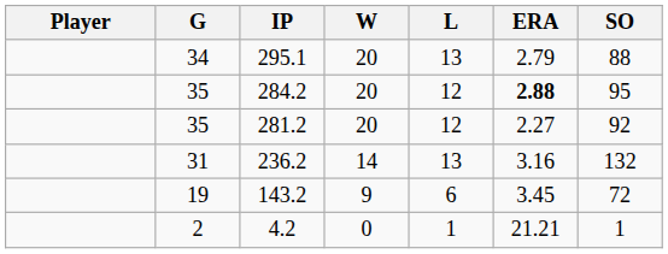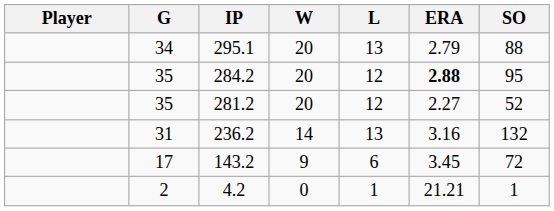281.2 | SO: 92 -> 52
143.2 | G: 19 -> 17
